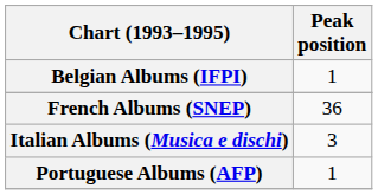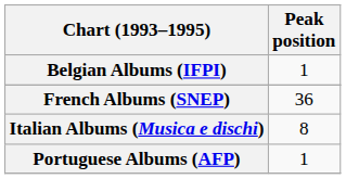Italian Albums (Musica e dischi) | Peak position: 3 -> 8
